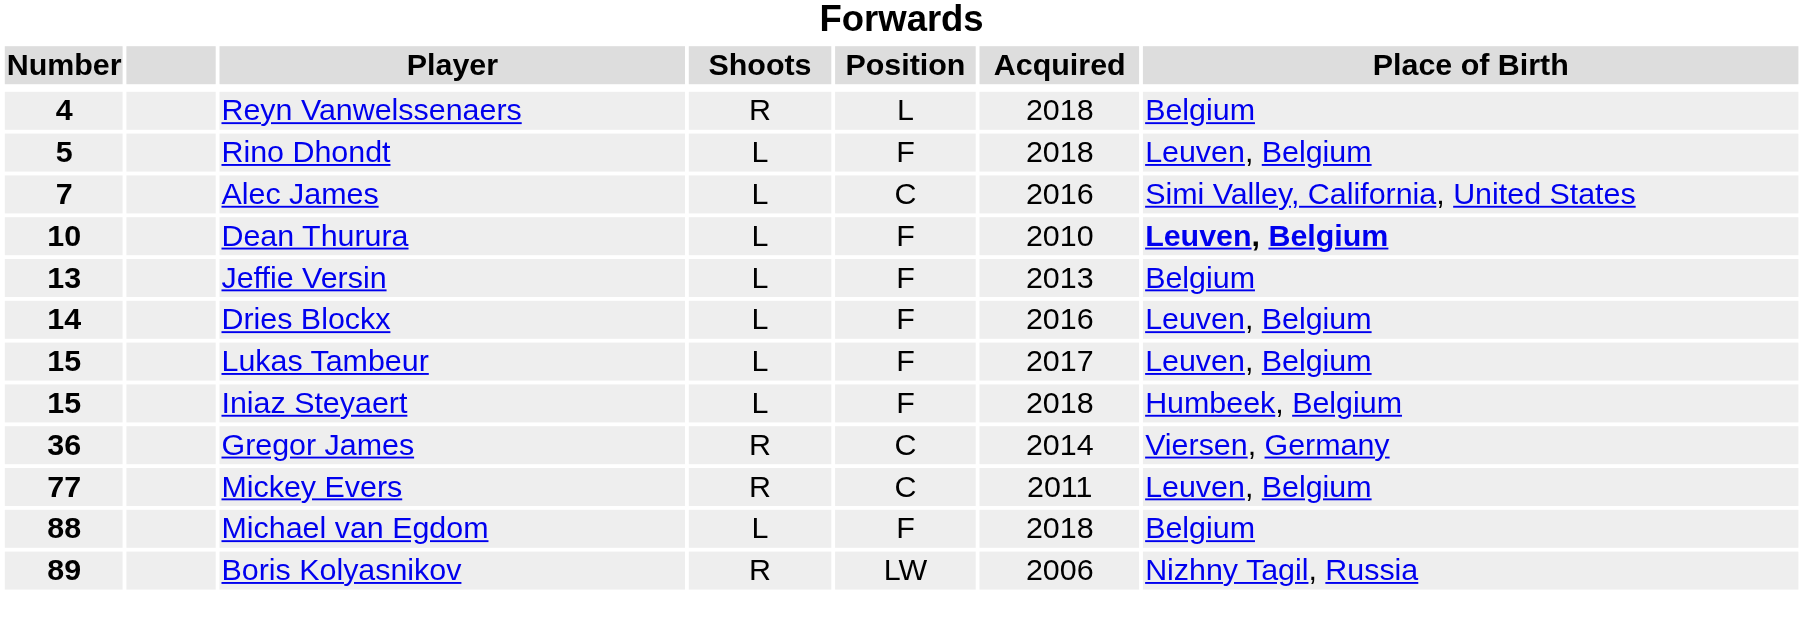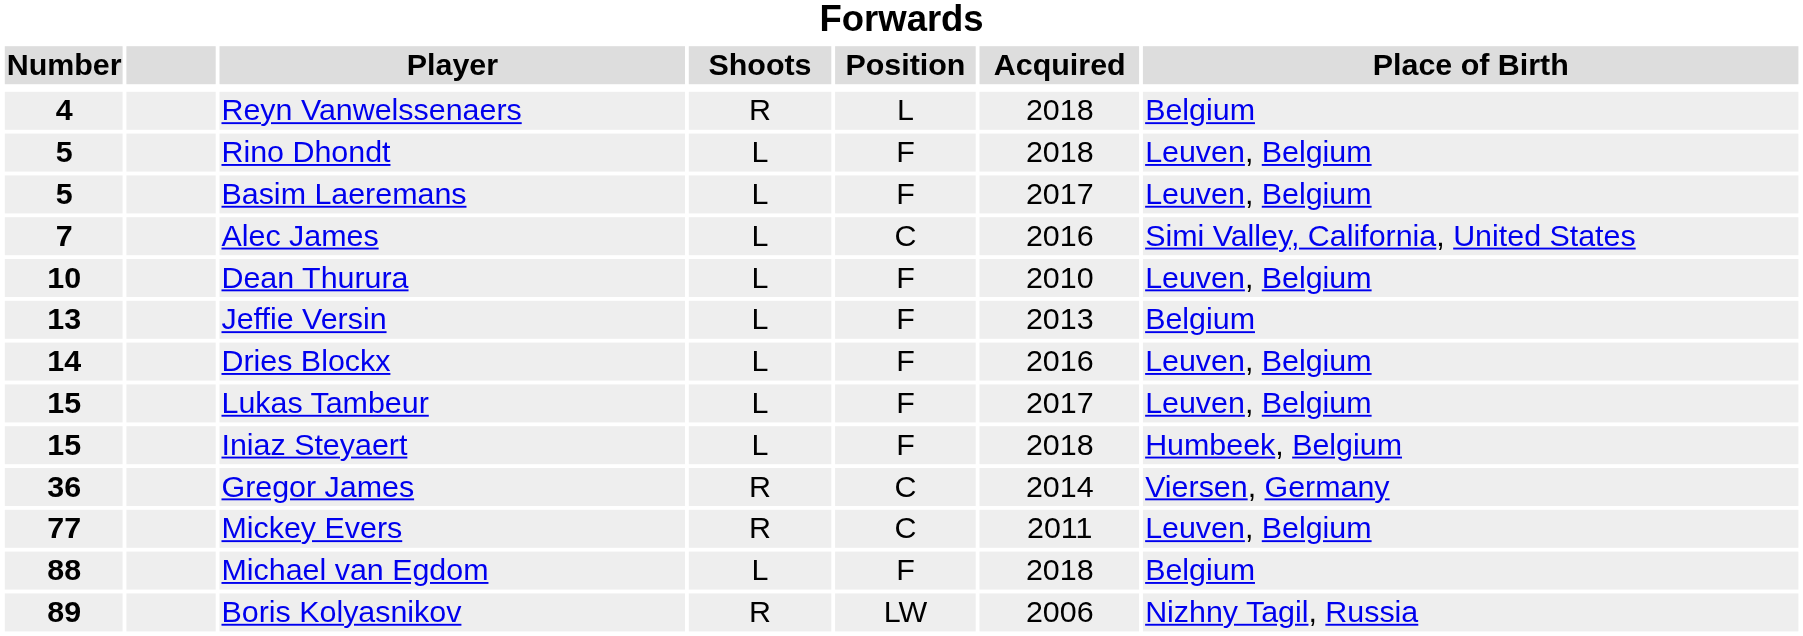+ row: 5 | Basim Laeremans | L | F | 2017 | Leuven, Belgium
Dean Thurura | Place of Birth: bold -> normal
